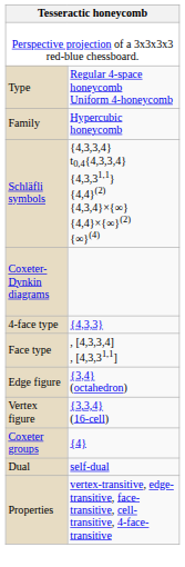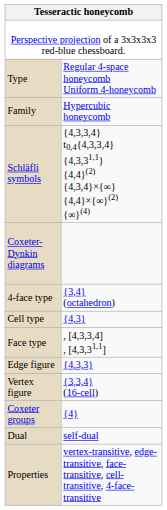4-face type | column 2: {4,3,3} -> {3,4} (octahedron)
+ row: Cell type | {4,3}
Edge figure | column 2: {3,4} (octahedron) -> {4,3,3}
